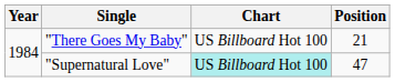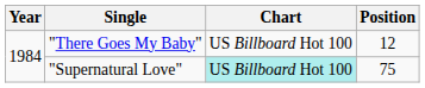"There Goes My Baby" | Position: 21 -> 12
"Supernatural Love" | Position: 47 -> 75
